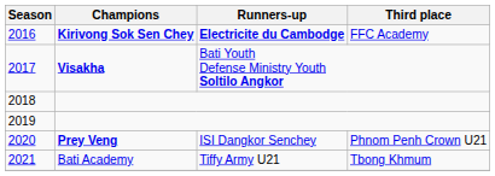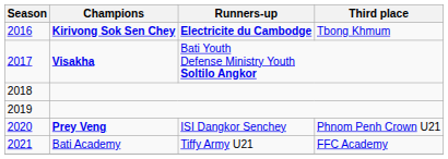2016 | Third place: FFC Academy -> Tbong Khmum
2021 | Third place: Tbong Khmum -> FFC Academy
